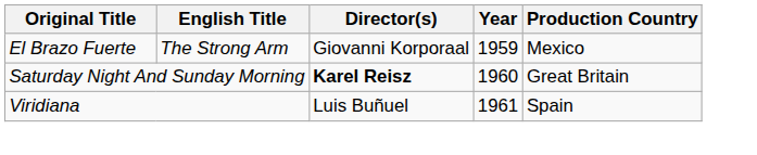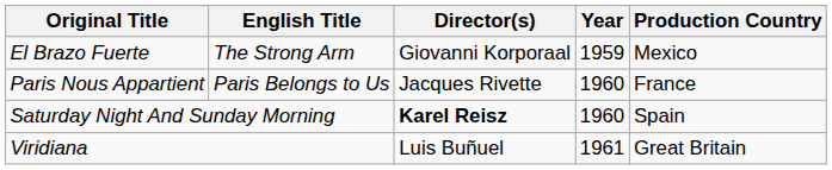+ row: Paris Nous Appartient | Paris Belongs to Us | Jacques Rivette | 1960 | France
Saturday Night And Sunday Morning | Production Country: Great Britain -> Spain
Viridiana | Production Country: Spain -> Great Britain
